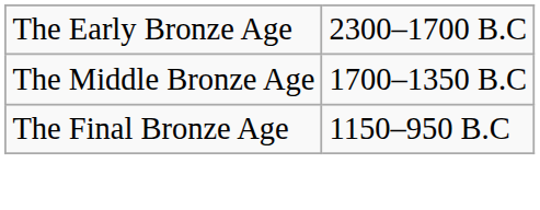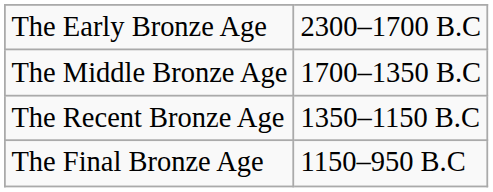+ row: The Recent Bronze Age | 1350–1150 B.C
